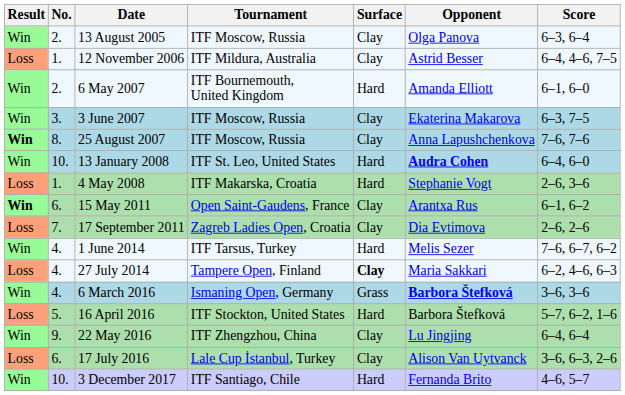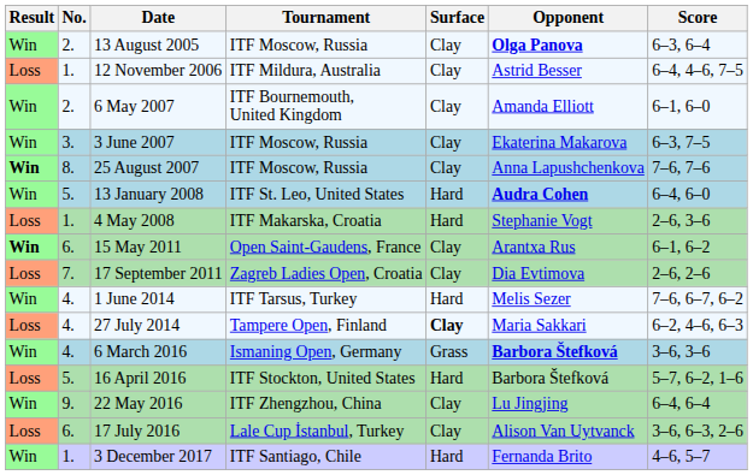13 August 2005 | Opponent: normal -> bold
6 May 2007 | Surface: Hard -> Clay
13 January 2008 | No.: 10. -> 5.
3 December 2017 | No.: 10. -> 1.
